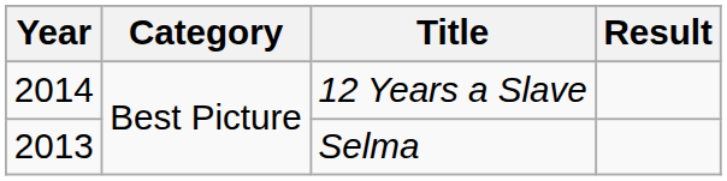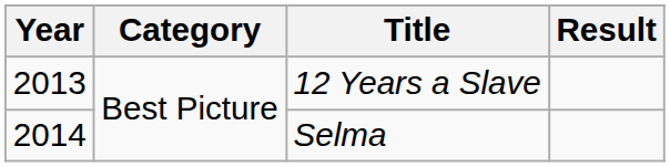12 Years a Slave | Year: 2014 -> 2013
Selma | Year: 2013 -> 2014
